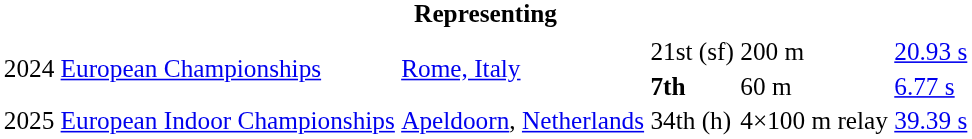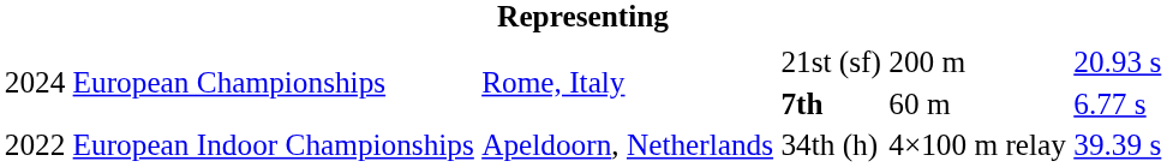34th (h) | column 1: 2025 -> 2022
